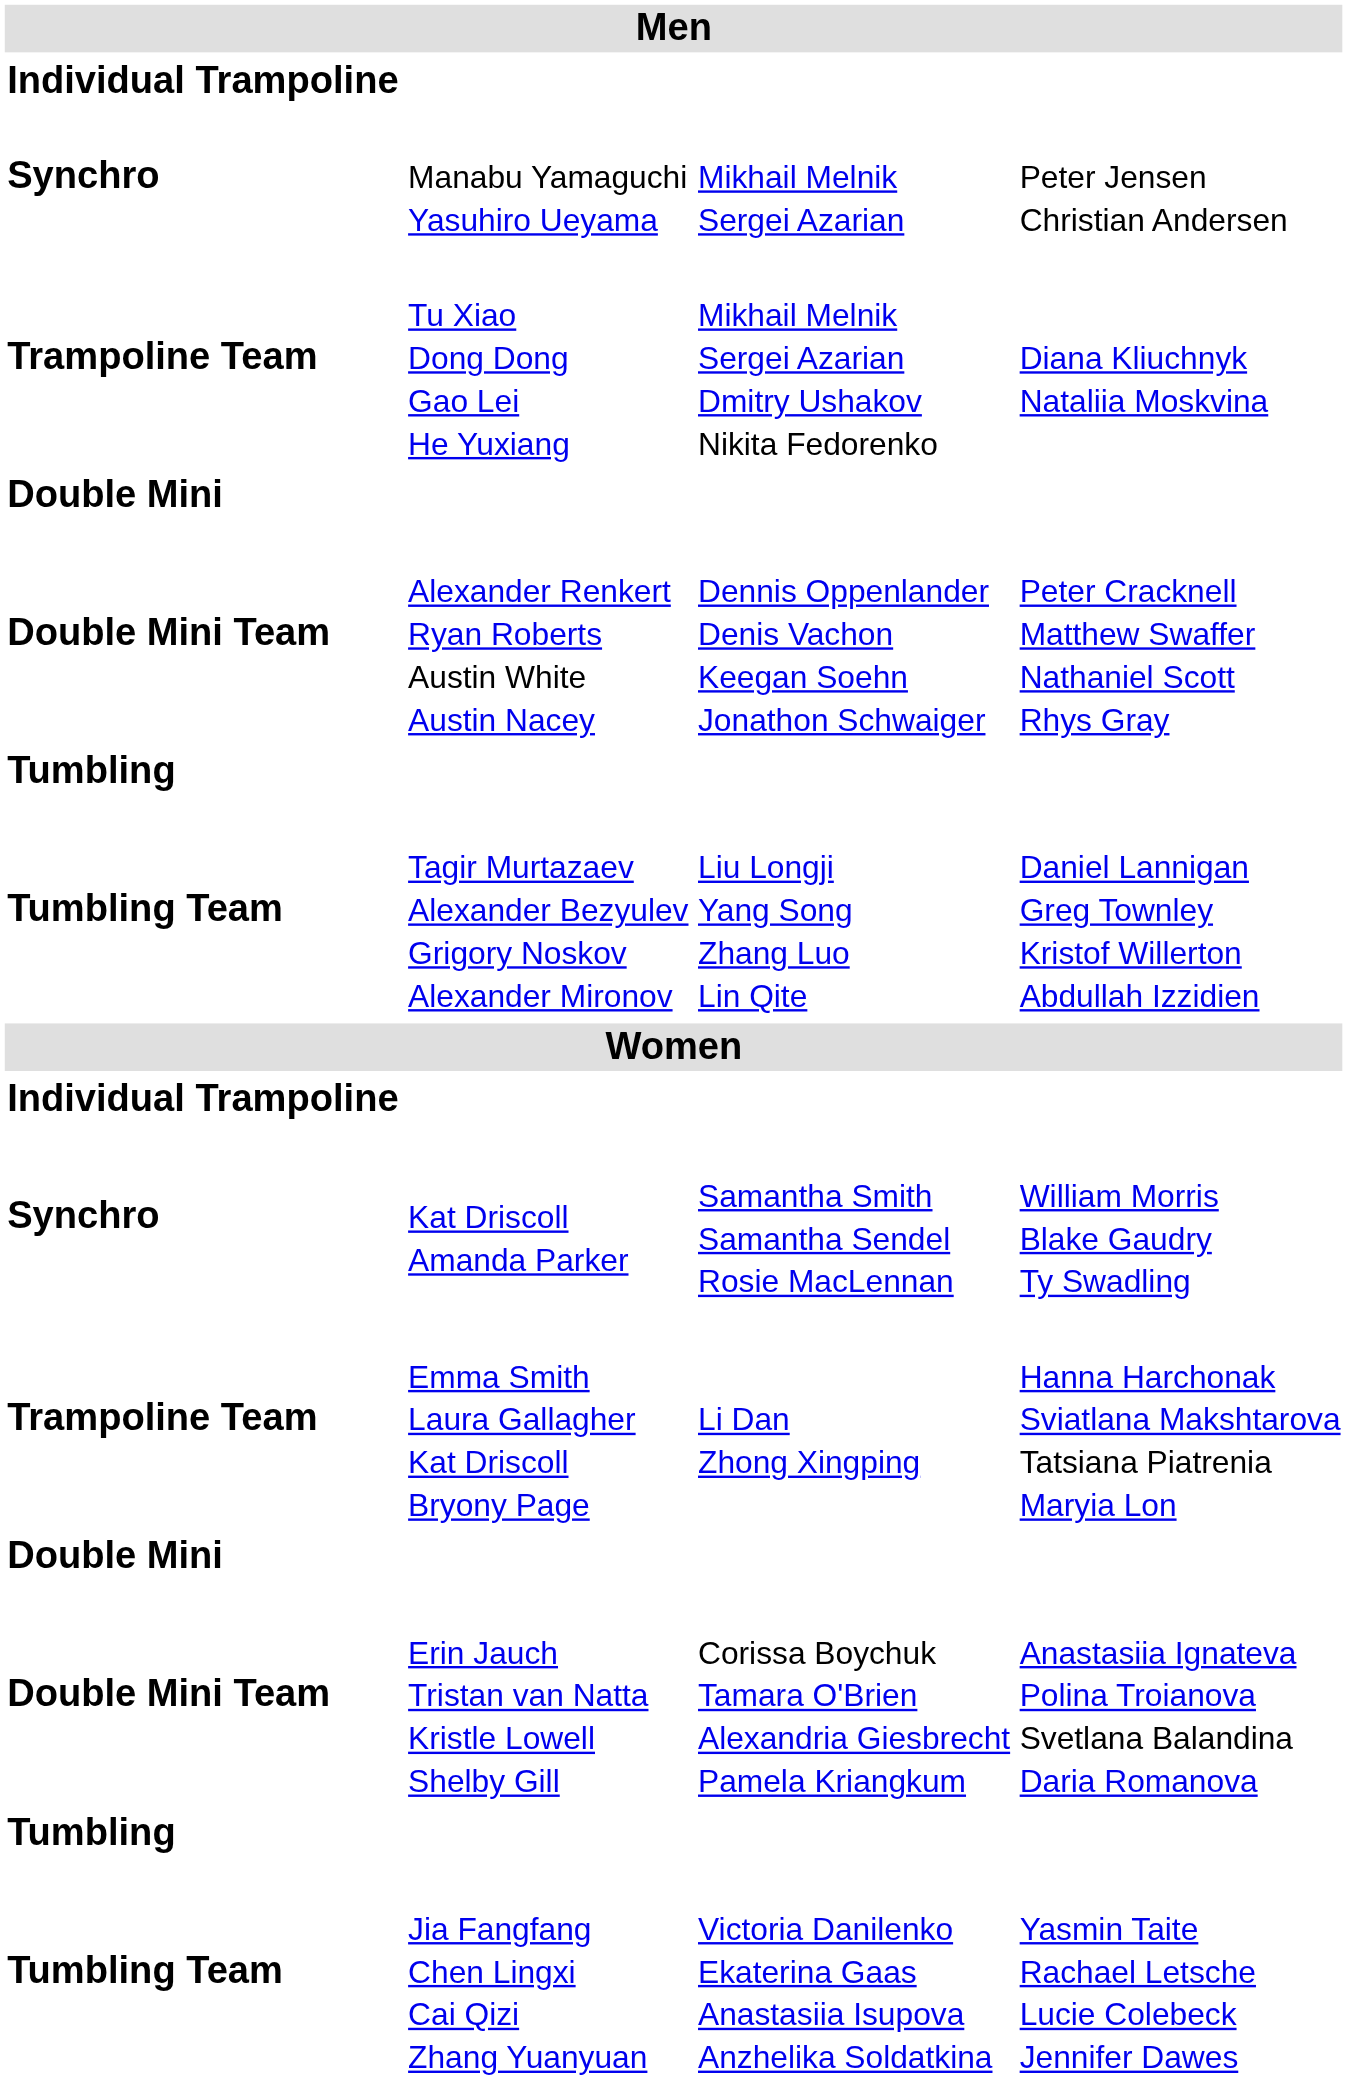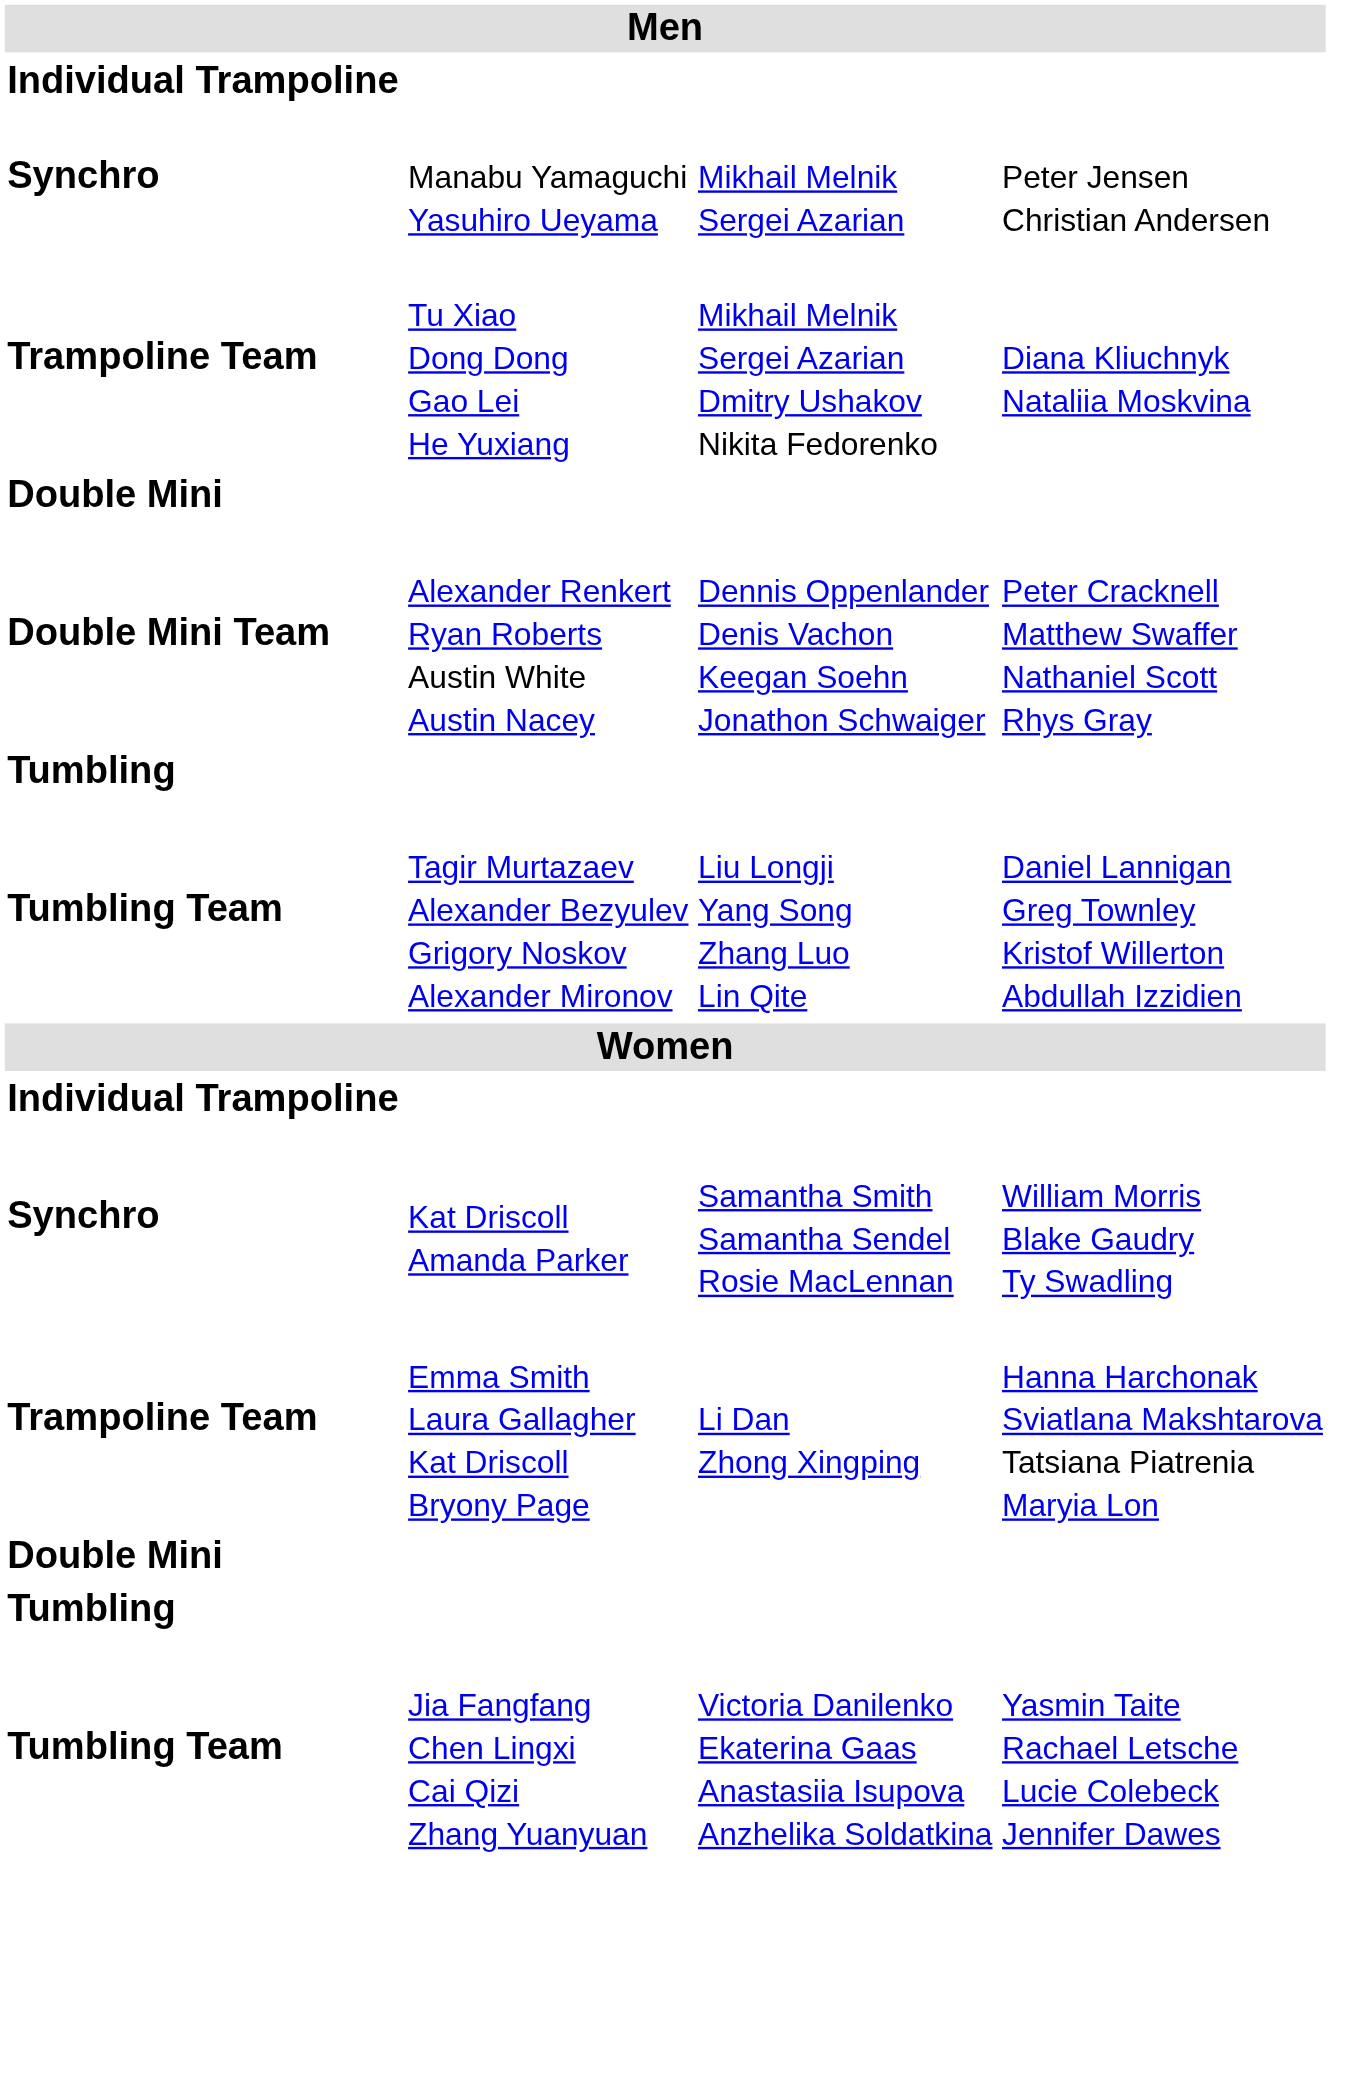- row: Double Mini Team | Erin Jauch Tristan van Natta Kristle Lowell Shelby Gill | Corissa Boychuk Tamara O'Brien Alexandria Giesbrecht Pamela Kriangkum | Anastasiia Ignateva Polina Troianova Svetlana Balandina Daria Romanova
